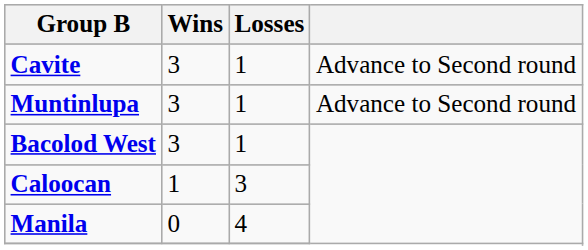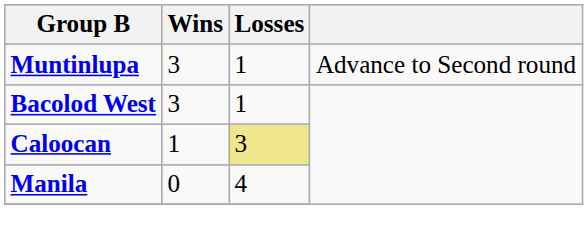- row: Cavite | 3 | 1 | Advance to Second round
Caloocan | Losses: no background -> khaki background
